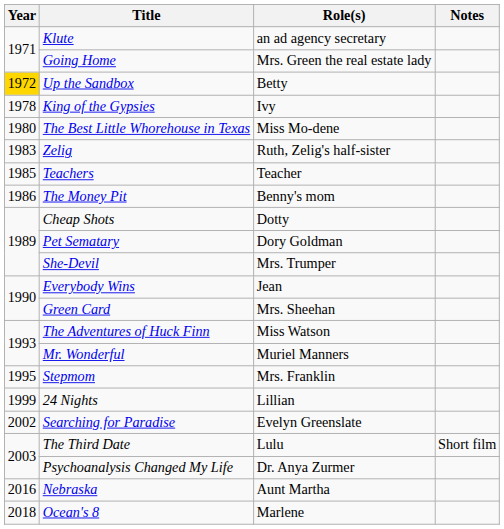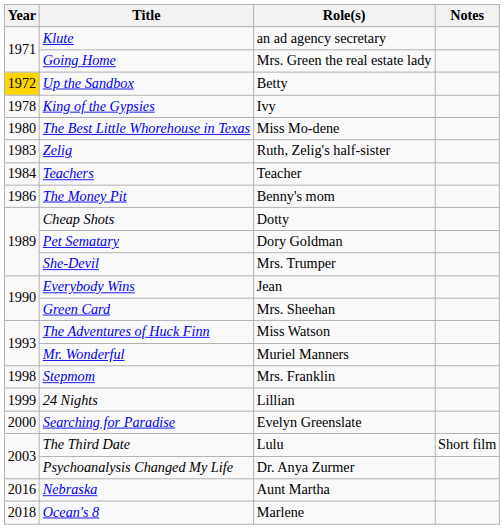Teachers | Year: 1985 -> 1984
Stepmom | Year: 1995 -> 1998
Searching for Paradise | Year: 2002 -> 2000
